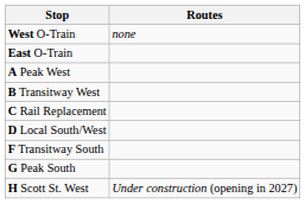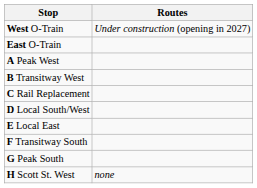West O-Train | Routes: none -> Under construction (opening in 2027)
+ row: E Local East
H Scott St. West | Routes: Under construction (opening in 2027) -> none
